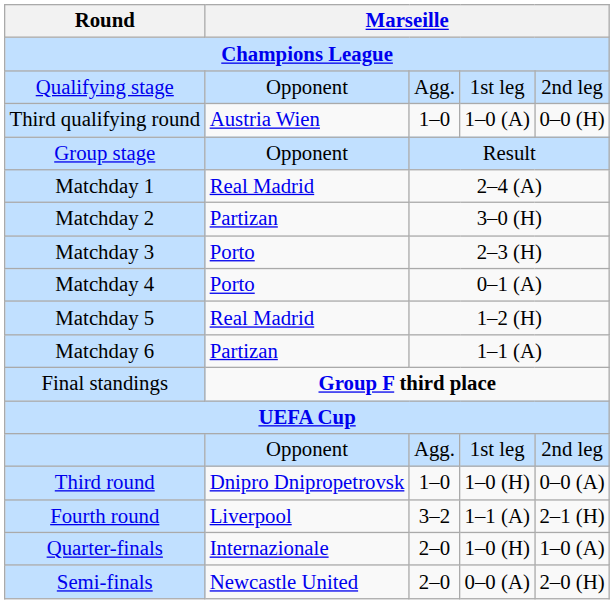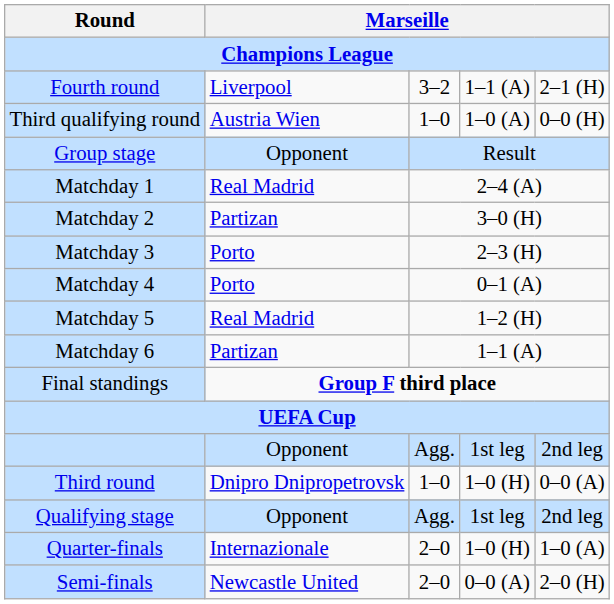rows swapped: Qualifying stage <-> Fourth round
